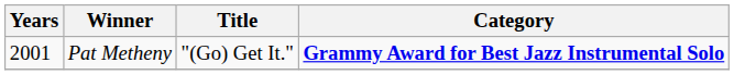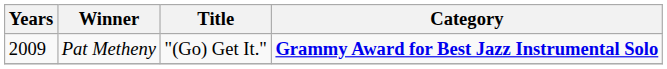Pat Metheny | Years: 2001 -> 2009
